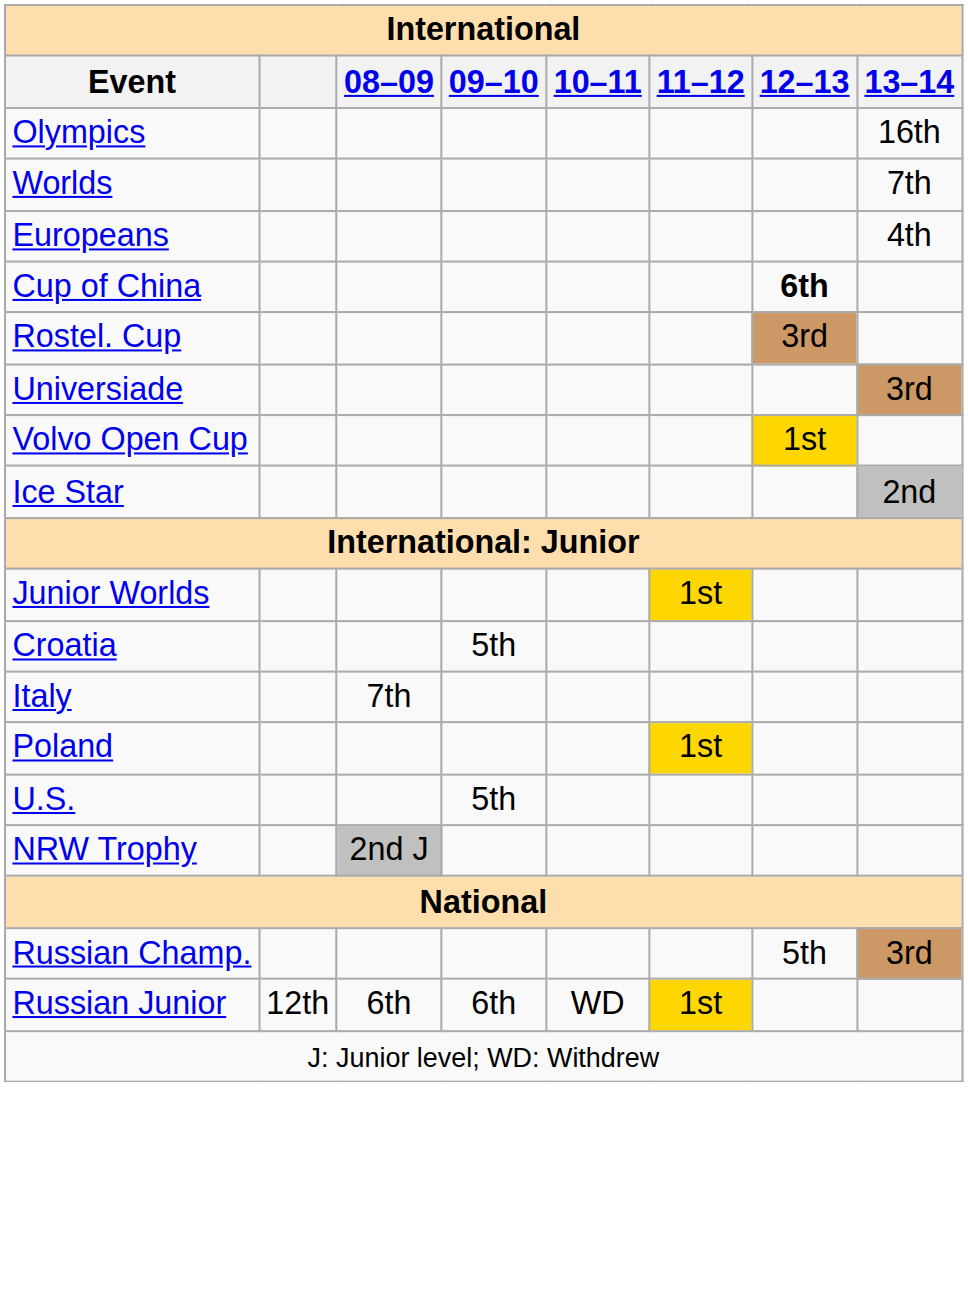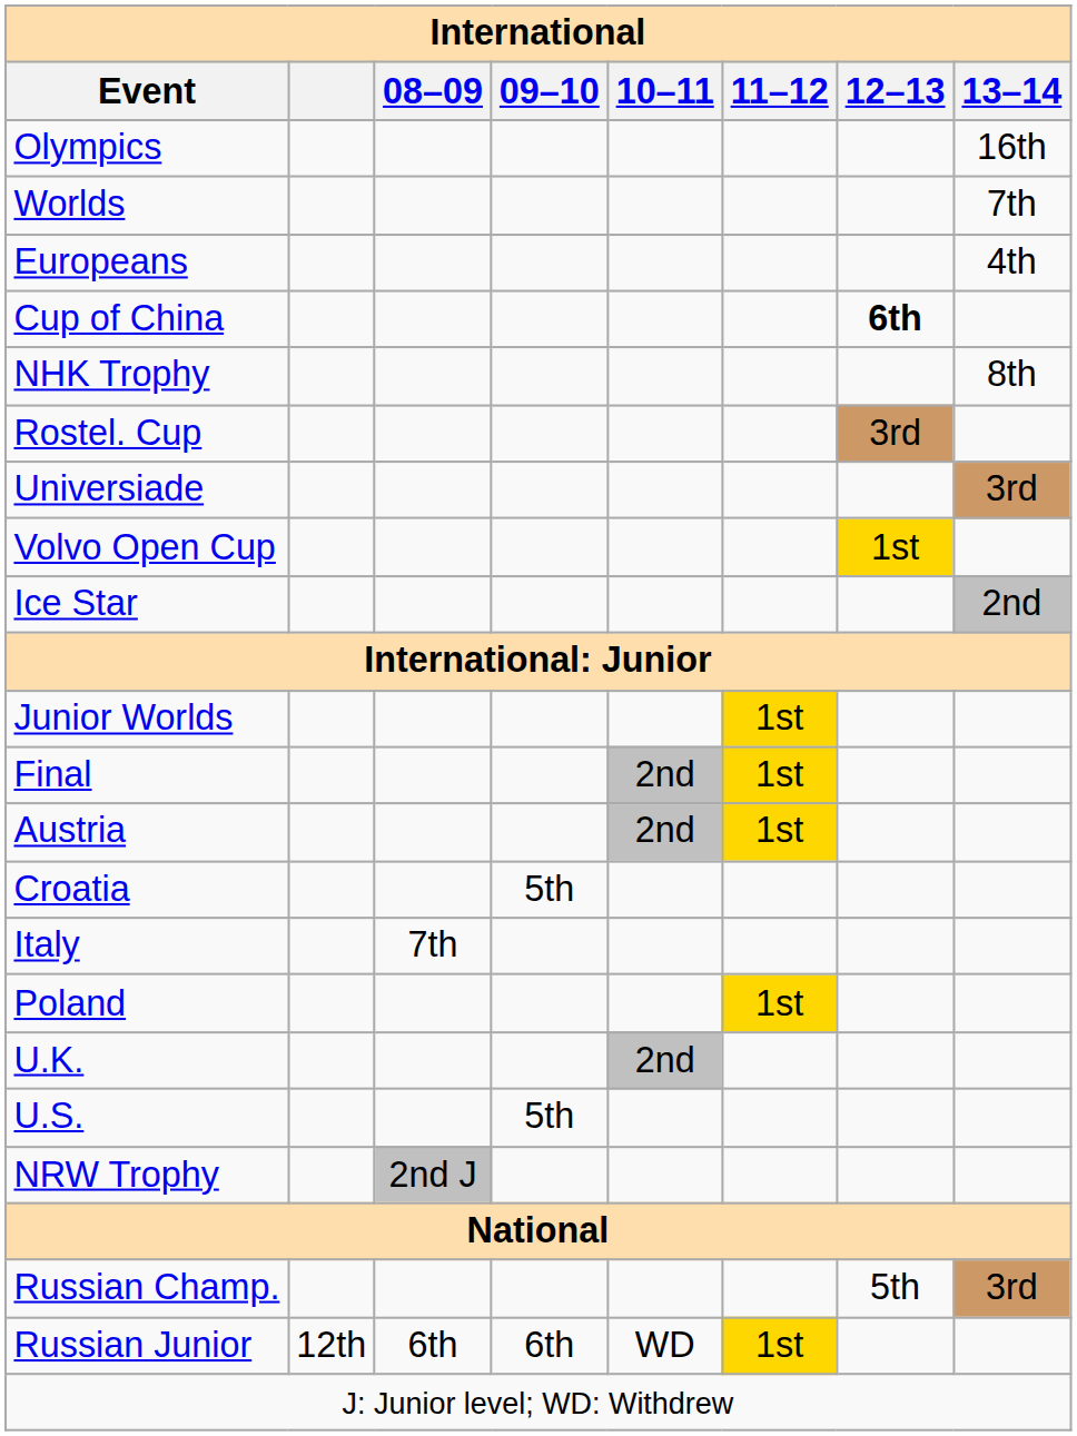+ row: NHK Trophy | 8th
+ row: Final | 2nd | 1st
+ row: Austria | 2nd | 1st
+ row: U.K. | 2nd
